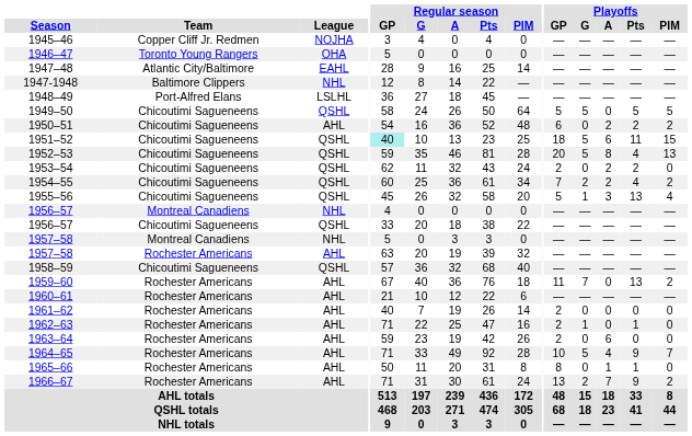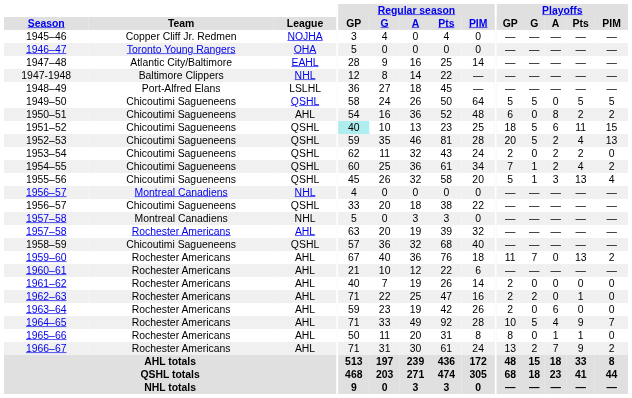1950–51 | Playoffs / A: 2 -> 8
1952–53 | Playoffs / A: 8 -> 2
1954–55 | Playoffs / G: 2 -> 1
1962–63 | Playoffs / G: 1 -> 2
